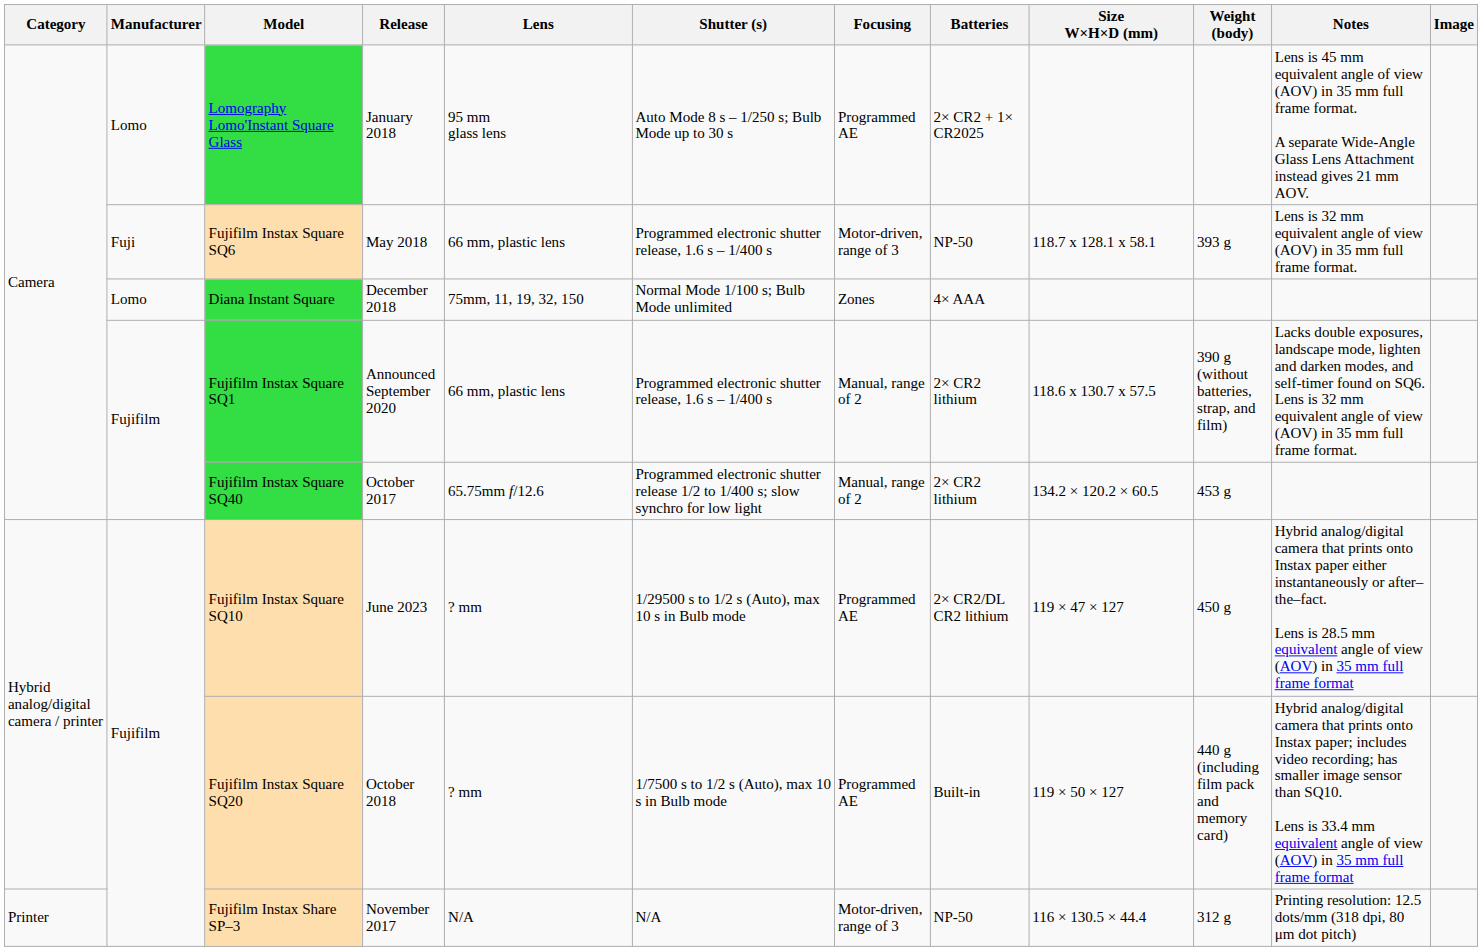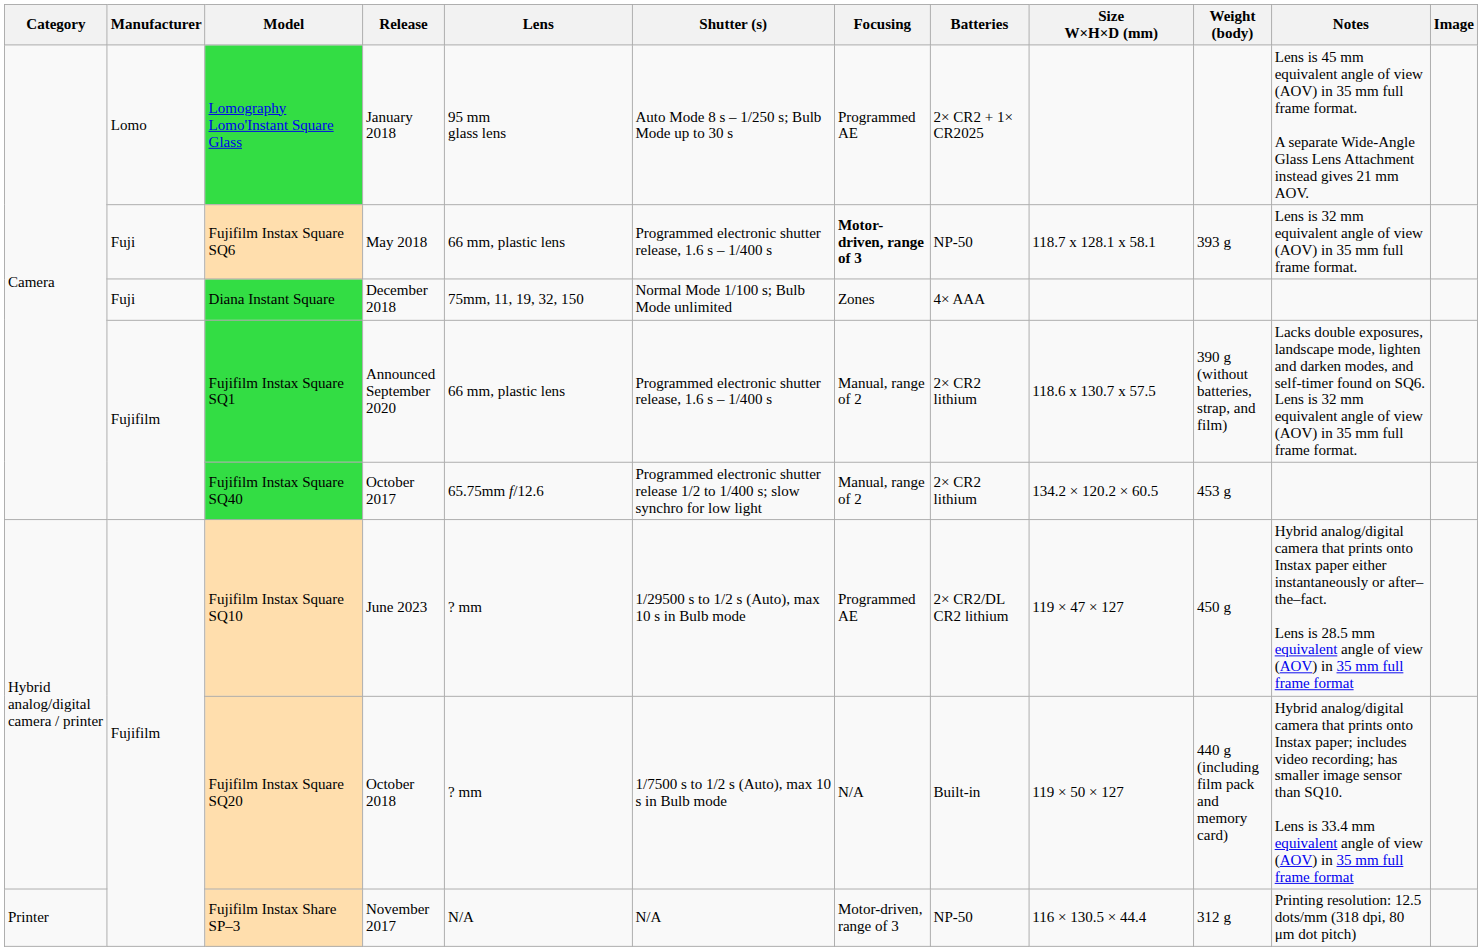Fujifilm Instax Square SQ6 | Focusing: normal -> bold
Diana Instant Square | Manufacturer: Lomo -> Fuji
Fujifilm Instax Square SQ20 | Focusing: Programmed AE -> N/A
